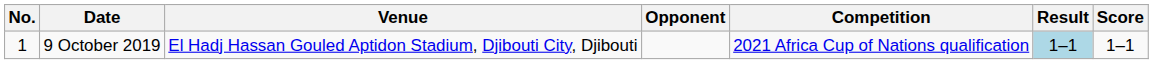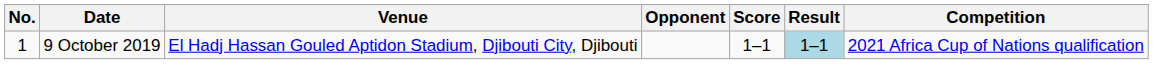columns swapped: Score <-> Competition
